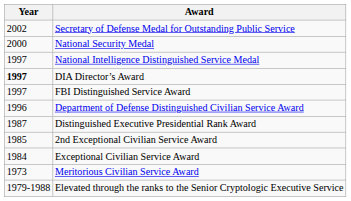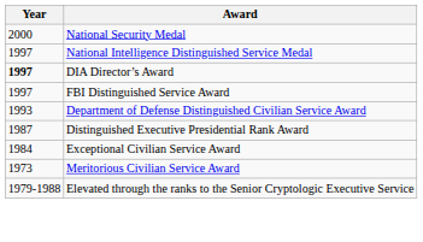- row: 2002 | Secretary of Defense Medal for Outstanding Public Service
Department of Defense Distinguished Civilian Service Award | Year: 1996 -> 1993
- row: 1985 | 2nd Exceptional Civilian Service Award
